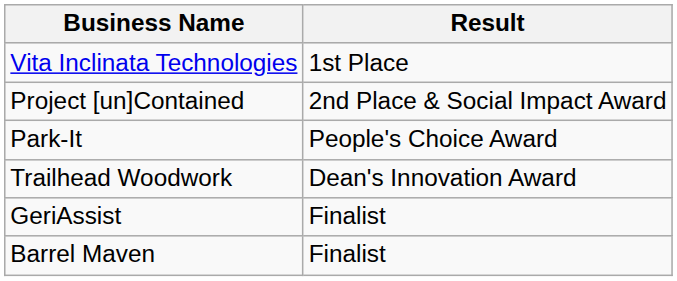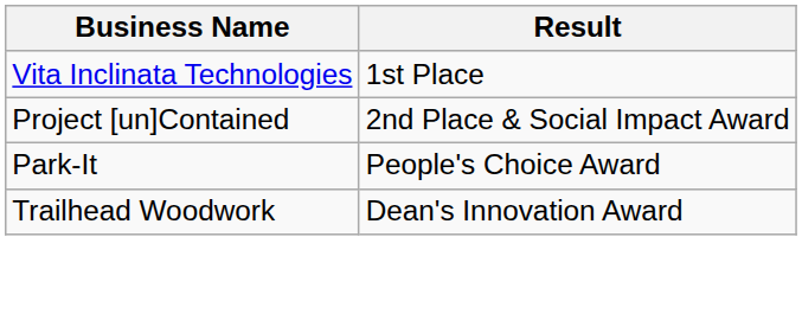- row: GeriAssist | Finalist
- row: Barrel Maven | Finalist
